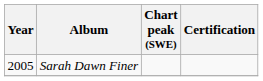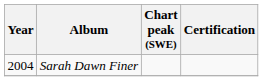Sarah Dawn Finer | Year: 2005 -> 2004
